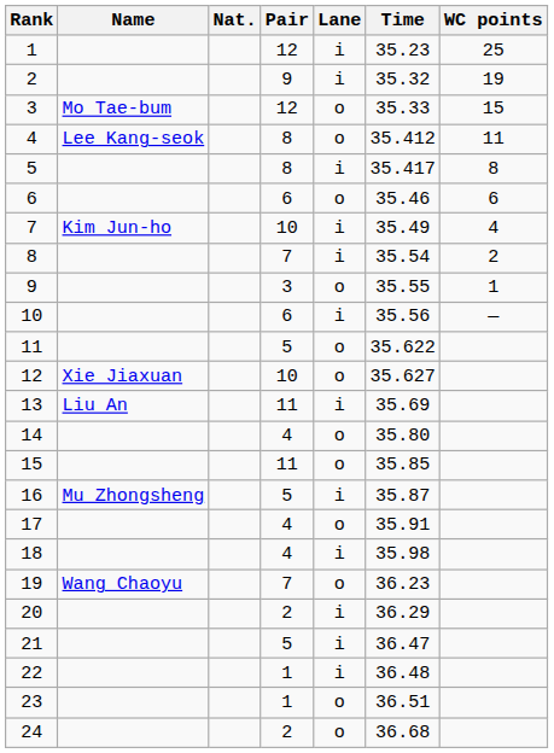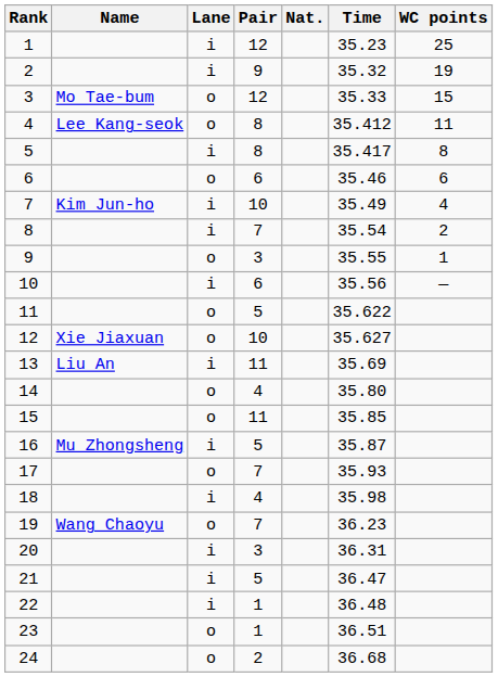columns swapped: Nat. <-> Lane
17 | Pair: 4 -> 7
17 | Time: 35.91 -> 35.93
20 | Pair: 2 -> 3
20 | Time: 36.29 -> 36.31
